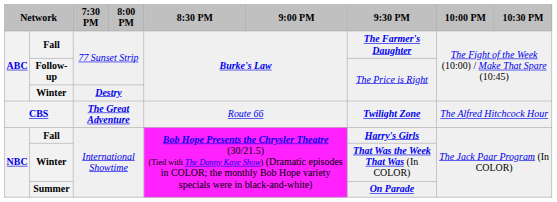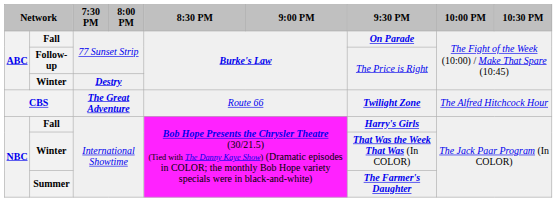Fall / 77 Sunset Strip | 9:30 PM: The Farmer's Daughter -> On Parade
Summer | 9:30 PM: On Parade -> The Farmer's Daughter
